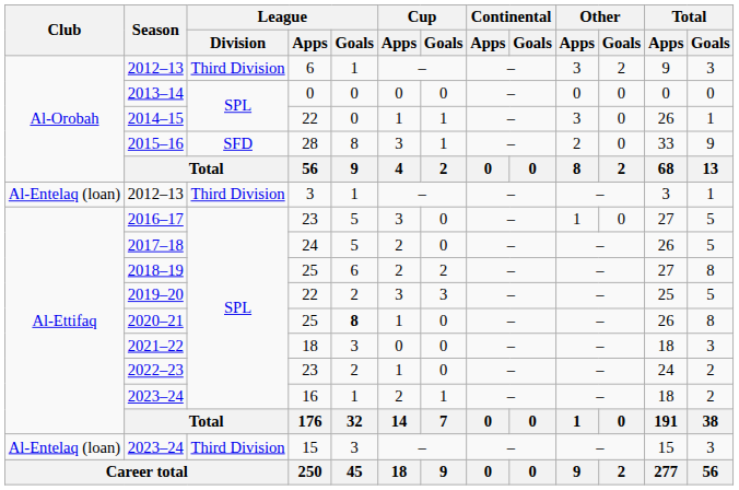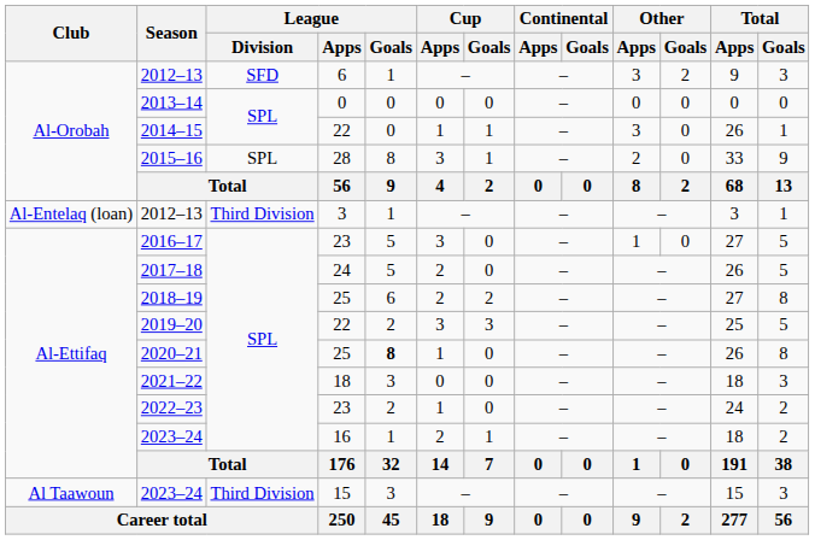2012–13 / 6 | League / Division: Third Division -> SFD
2015–16 | League / Division: SFD -> SPL
2023–24 / 15 | Club: Al-Entelaq (loan) -> Al Taawoun
